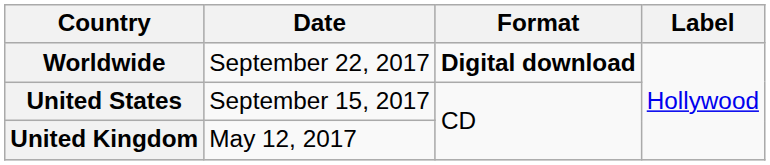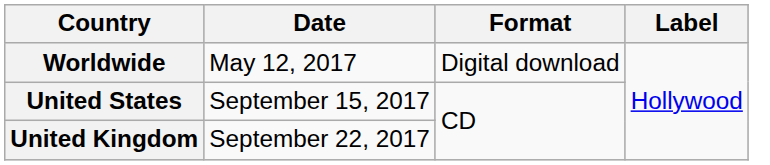Worldwide | Date: September 22, 2017 -> May 12, 2017
Worldwide | Format: bold -> normal
United Kingdom | Date: May 12, 2017 -> September 22, 2017
